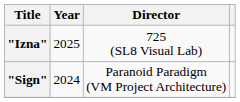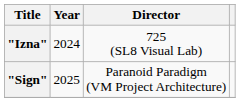"Izna" | Year: 2025 -> 2024
"Sign" | Year: 2024 -> 2025
